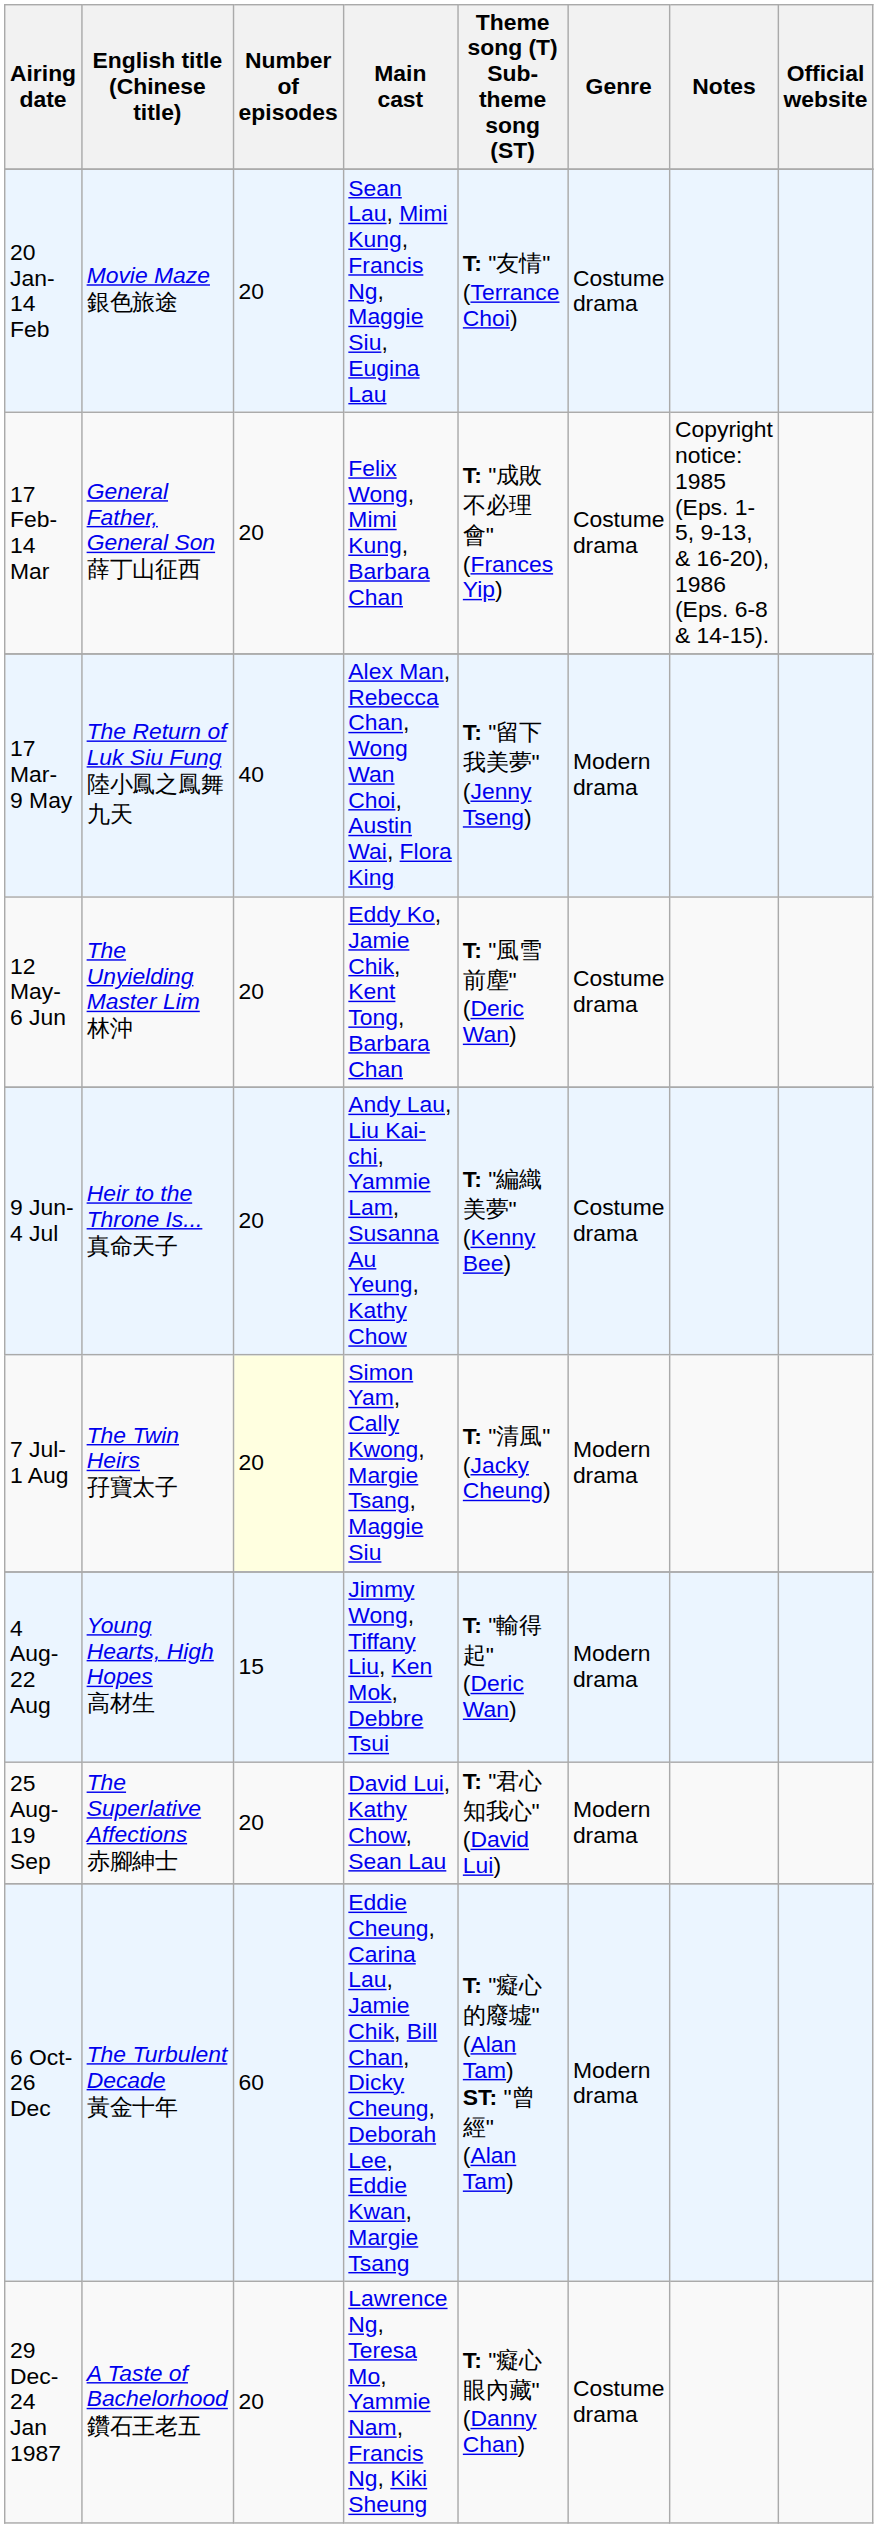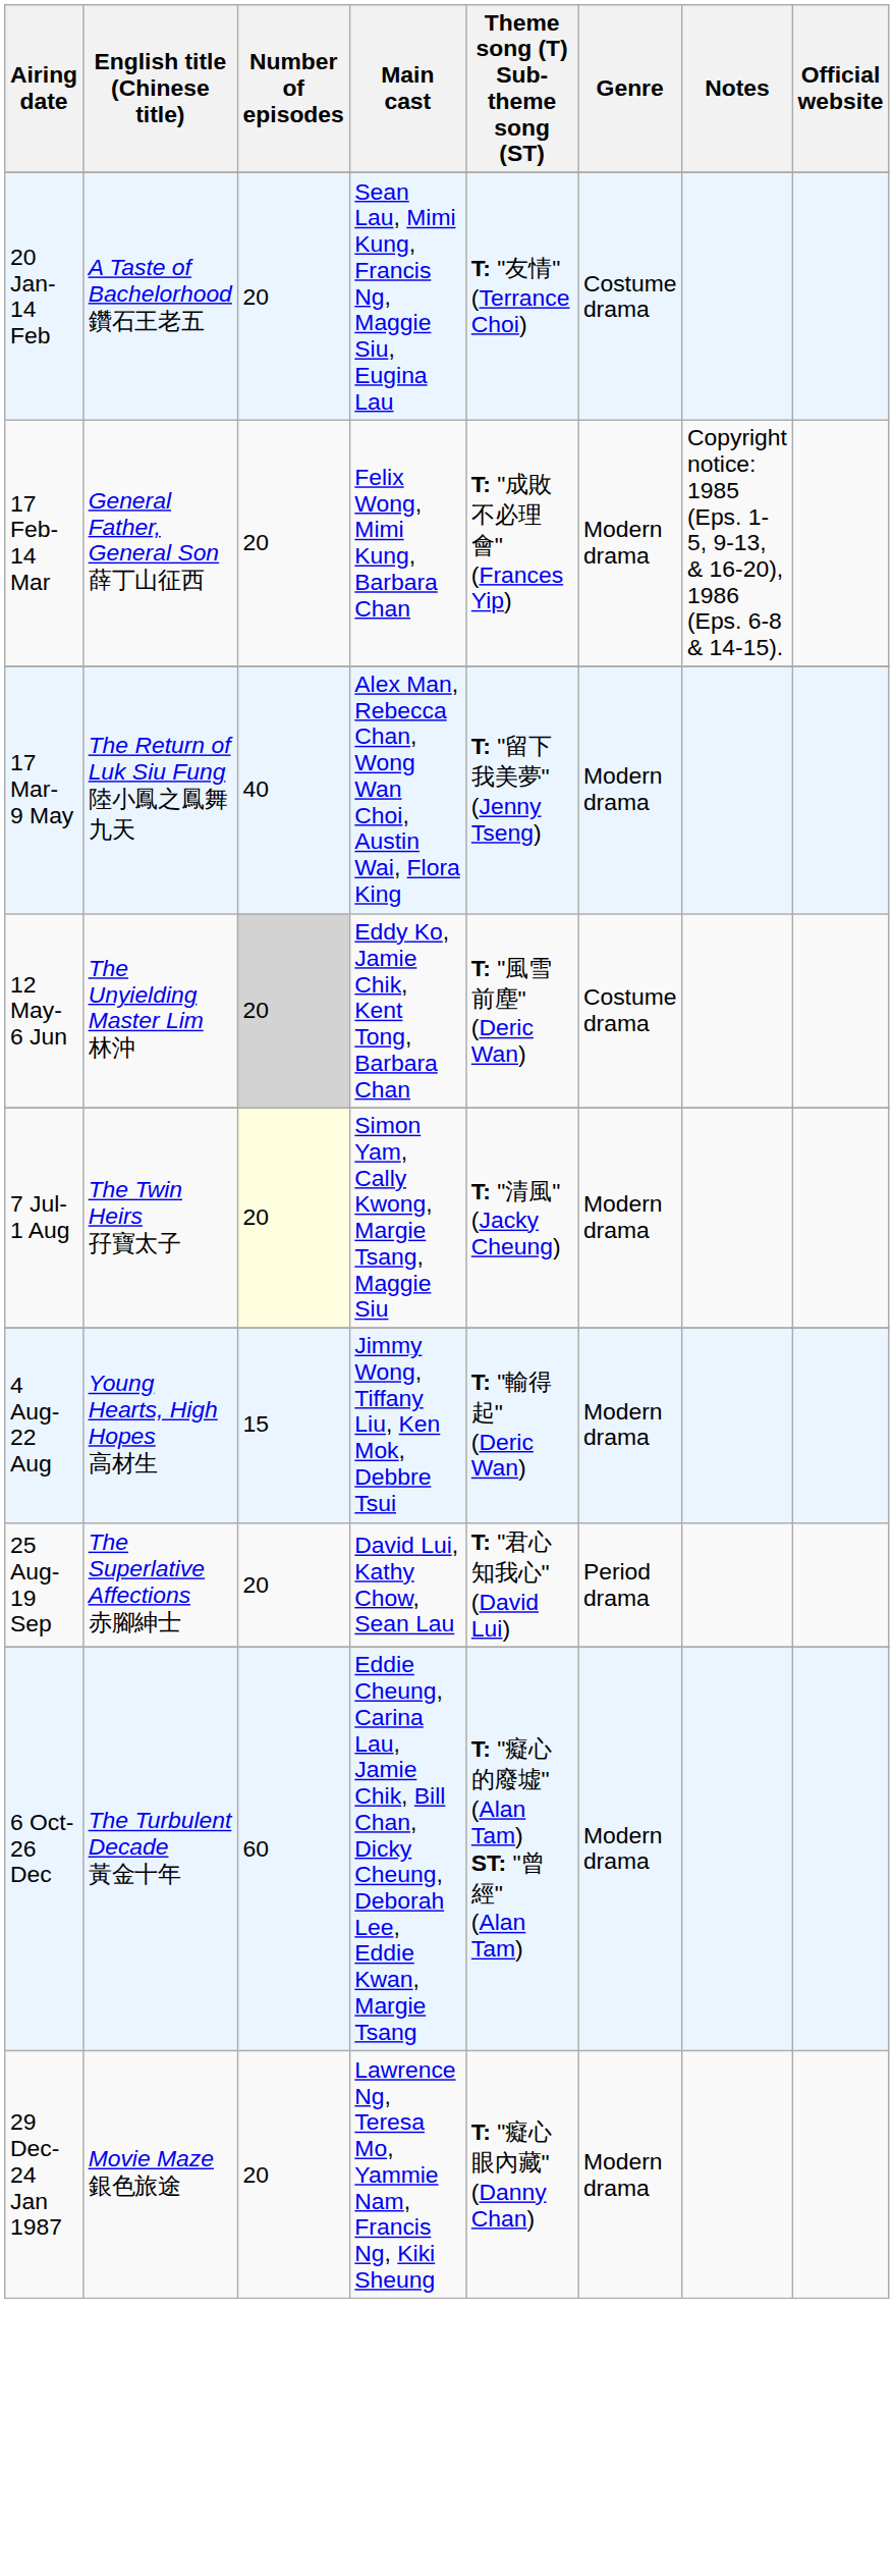20 Jan- 14 Feb | English title (Chinese title): Movie Maze 銀色旅途 -> A Taste of Bachelorhood 鑽石王老五
17 Feb- 14 Mar | Genre: Costume drama -> Modern drama
12 May- 6 Jun | Number of episodes: no background -> lightgrey background
- row: 9 Jun- 4 Jul | Heir to the Throne Is... 真命天子 | 20 | Andy Lau, Liu Kai-chi, Yammie Lam, Susanna Au Yeung, Kathy Chow | T: "編織美夢" (Kenny Bee) | Costume drama
25 Aug- 19 Sep | Genre: Modern drama -> Period drama
29 Dec- 24 Jan 1987 | English title (Chinese title): A Taste of Bachelorhood 鑽石王老五 -> Movie Maze 銀色旅途
29 Dec- 24 Jan 1987 | Genre: Costume drama -> Modern drama
